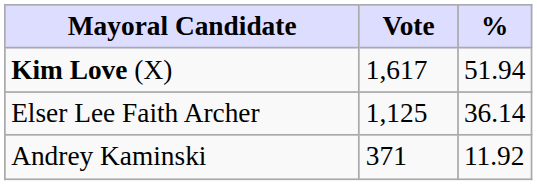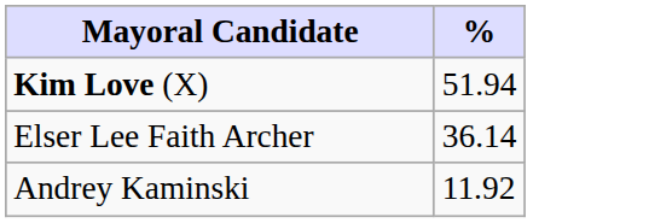- column: Vote | 1,617 | 1,125 | 371
